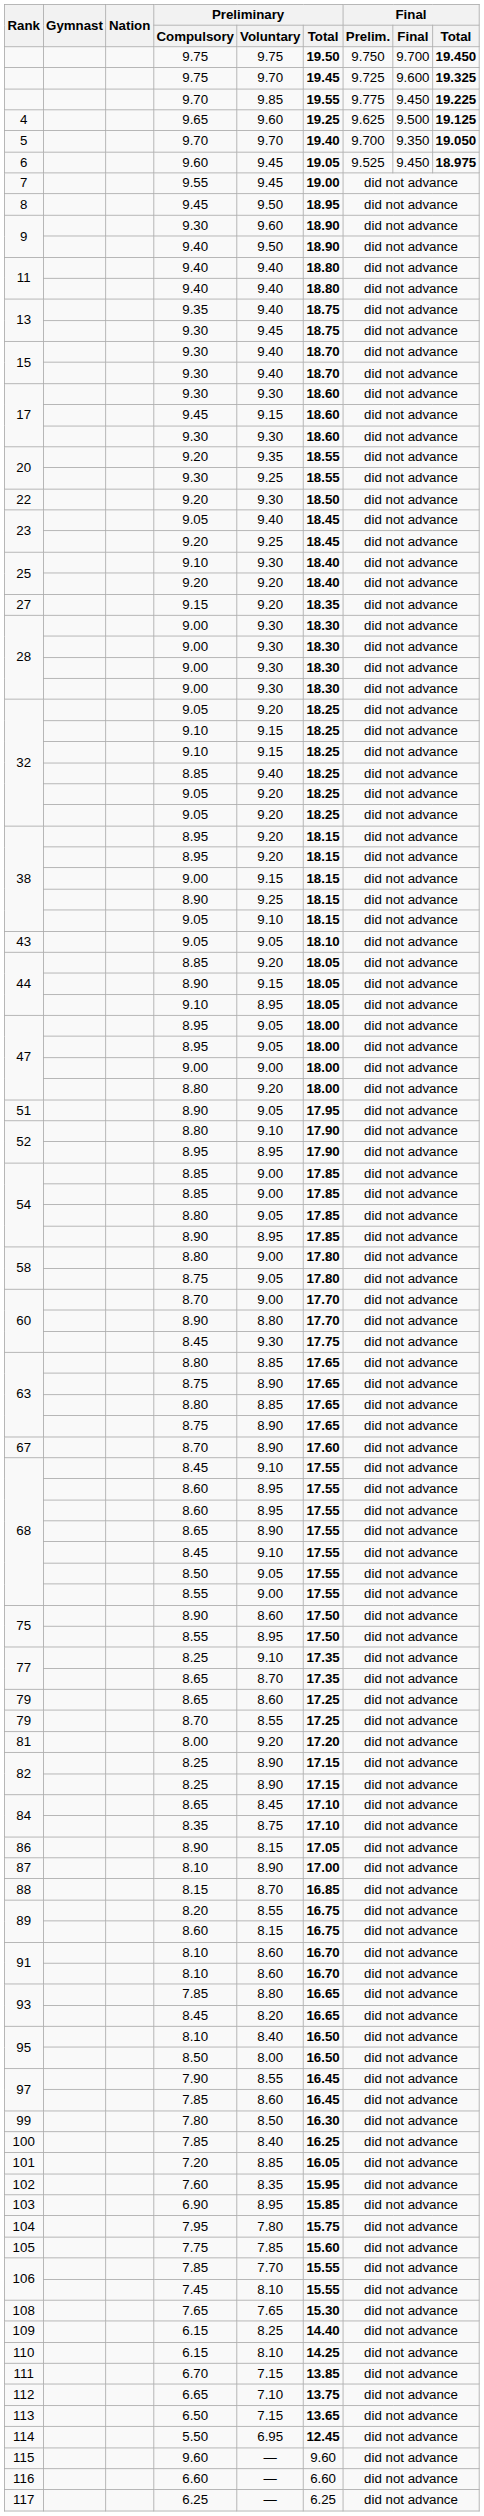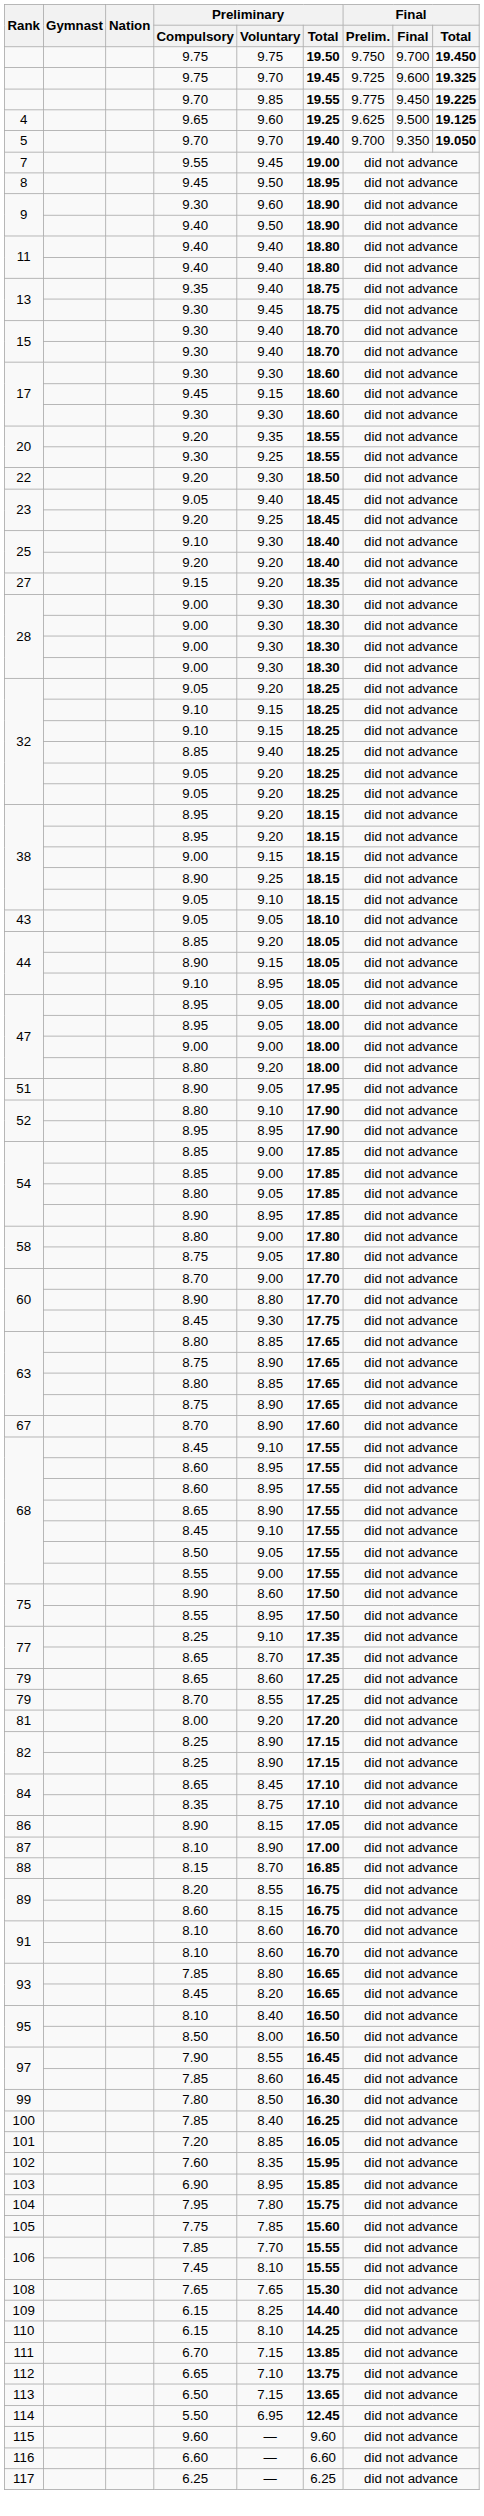- row: 6 | 9.60 | 9.45 | 19.05 | 9.525 | 9.450 | 18.975
